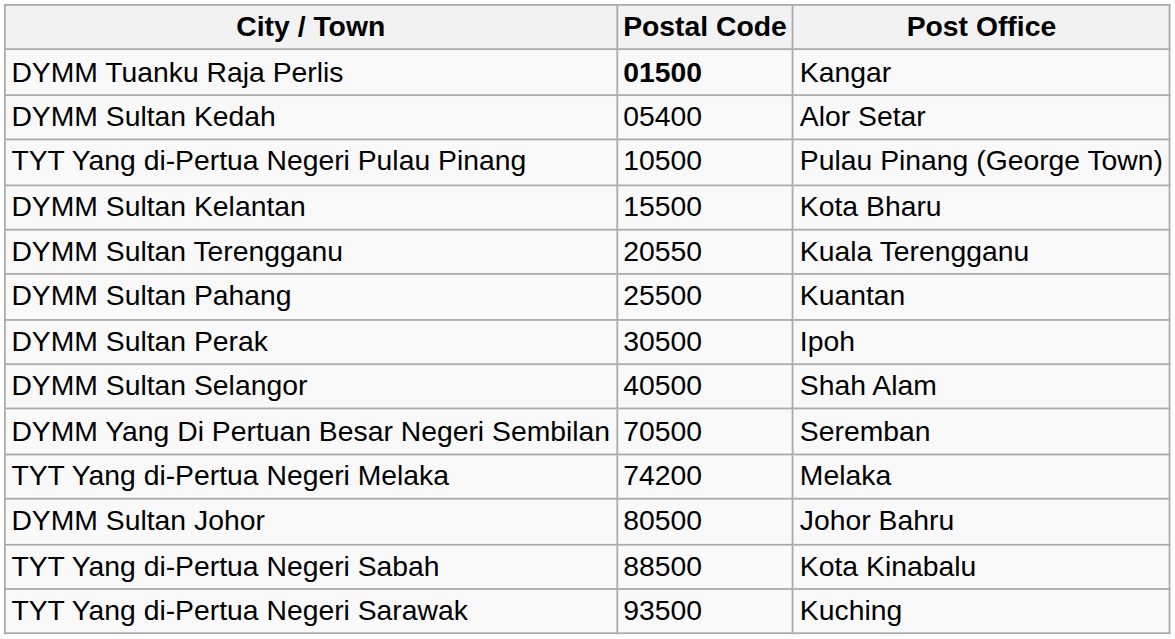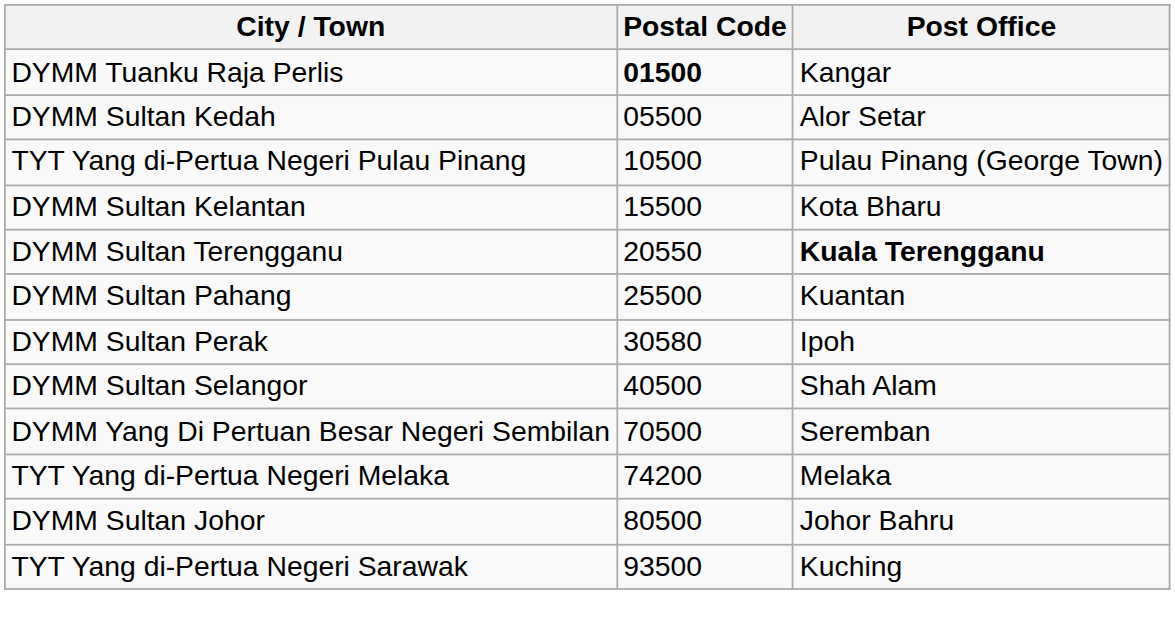DYMM Sultan Kedah | Postal Code: 05400 -> 05500
DYMM Sultan Terengganu | Post Office: normal -> bold
DYMM Sultan Perak | Postal Code: 30500 -> 30580
- row: TYT Yang di-Pertua Negeri Sabah | 88500 | Kota Kinabalu
